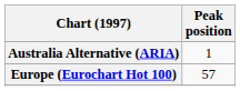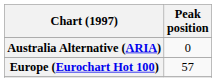Australia Alternative (ARIA) | Peak position: 1 -> 0
